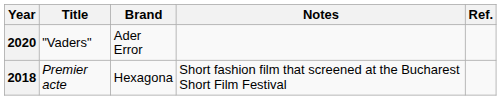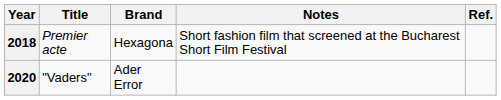rows swapped: 2018 <-> 2020
